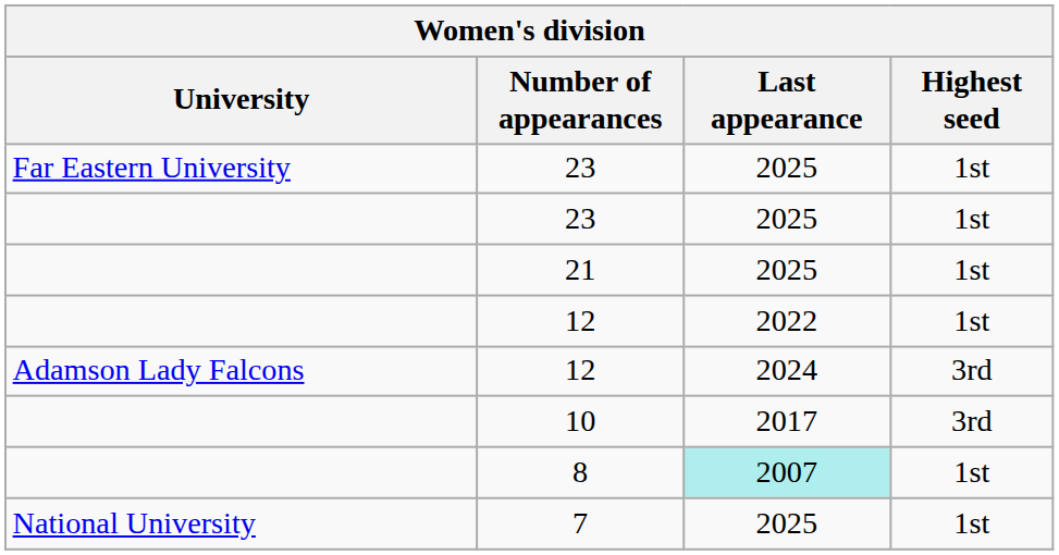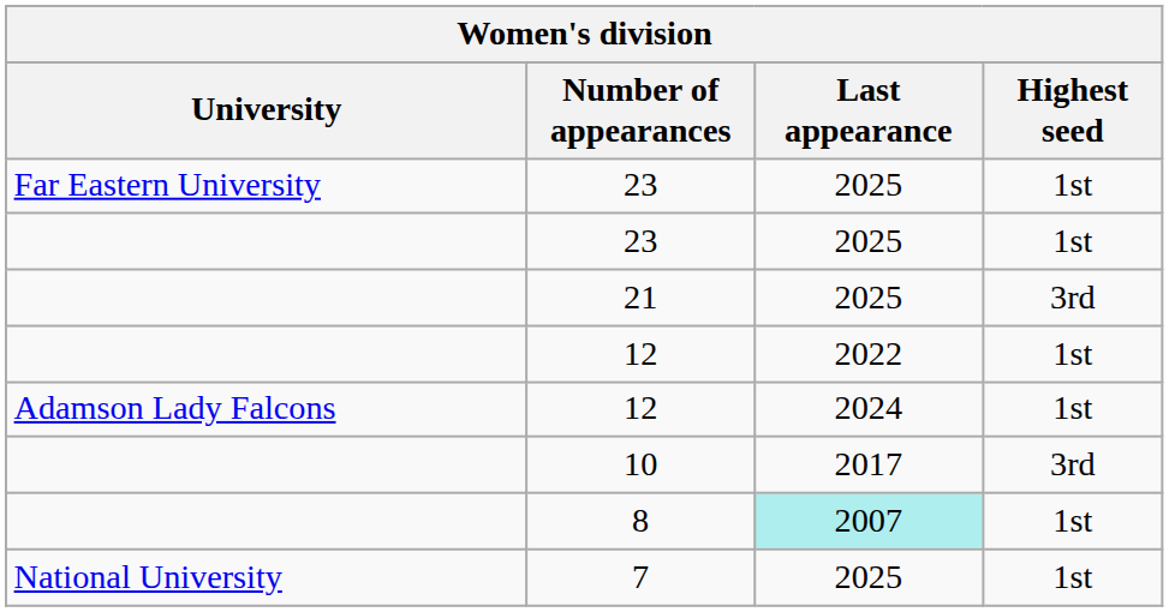21 | Highest seed: 1st -> 3rd
Adamson Lady Falcons / 12 | Highest seed: 3rd -> 1st
